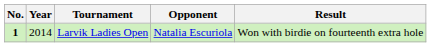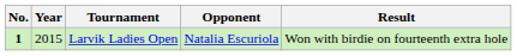Larvik Ladies Open | Year: 2014 -> 2015
